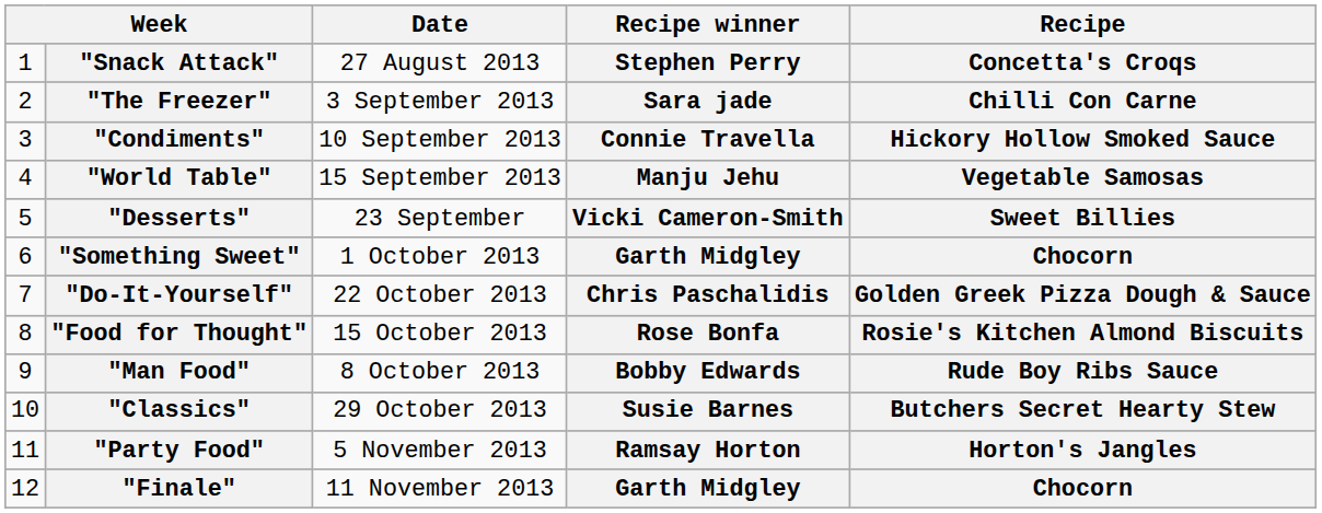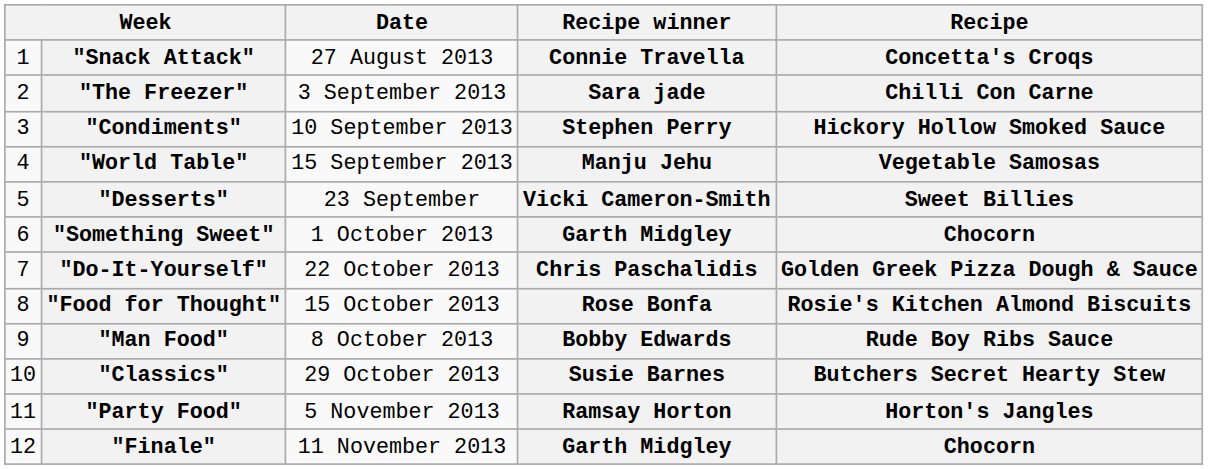"Snack Attack" | Recipe winner: Stephen Perry -> Connie Travella
"Condiments" | Recipe winner: Connie Travella -> Stephen Perry
